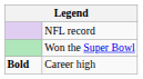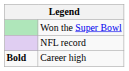rows swapped: Won the Super Bowl <-> NFL record
